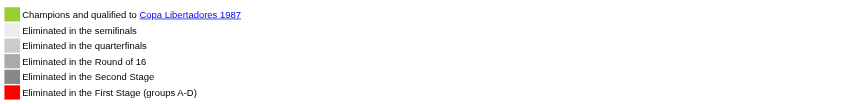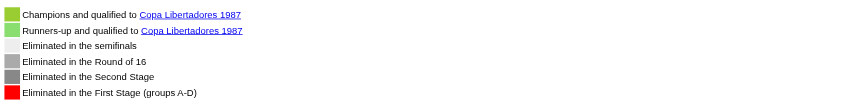+ row: Runners-up and qualified to Copa Libertadores 1987
- row: Eliminated in the quarterfinals
